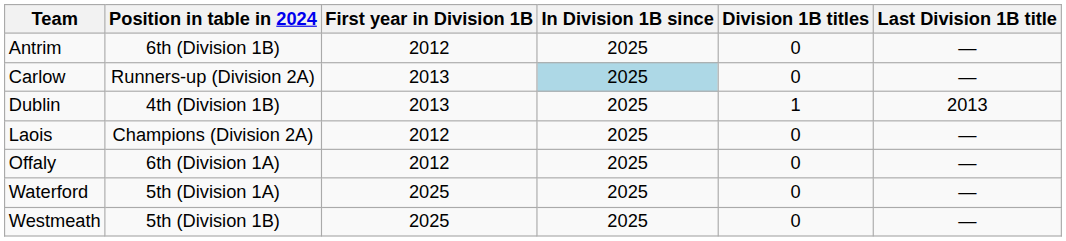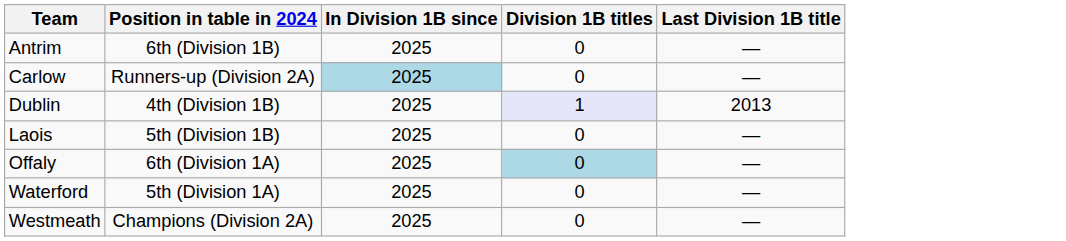- column: First year in Division 1B | 2012 | 2013 | 2013 | 2012 | 2012 | 2025 | 2025
Dublin | Division 1B titles: no background -> lavender background
Laois | Position in table in 2024: Champions (Division 2A) -> 5th (Division 1B)
Offaly | Division 1B titles: no background -> lightblue background
Westmeath | Position in table in 2024: 5th (Division 1B) -> Champions (Division 2A)
